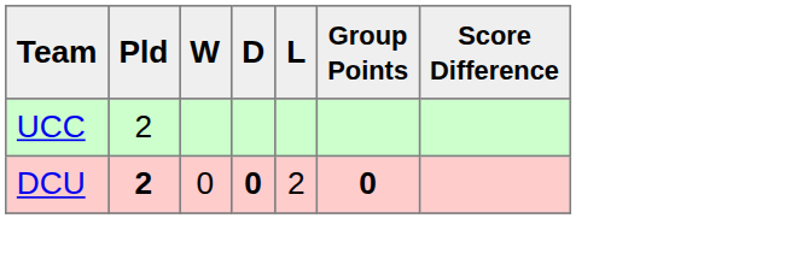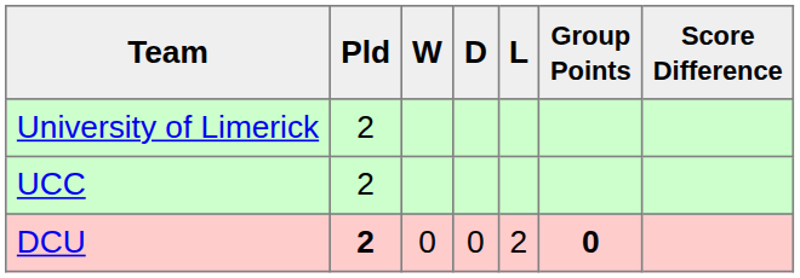+ row: University of Limerick | 2
DCU | D: bold -> normal
